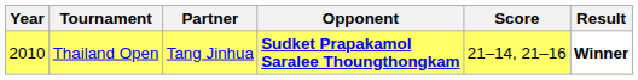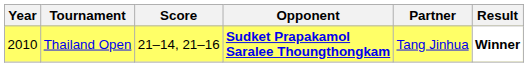columns swapped: Partner <-> Score
